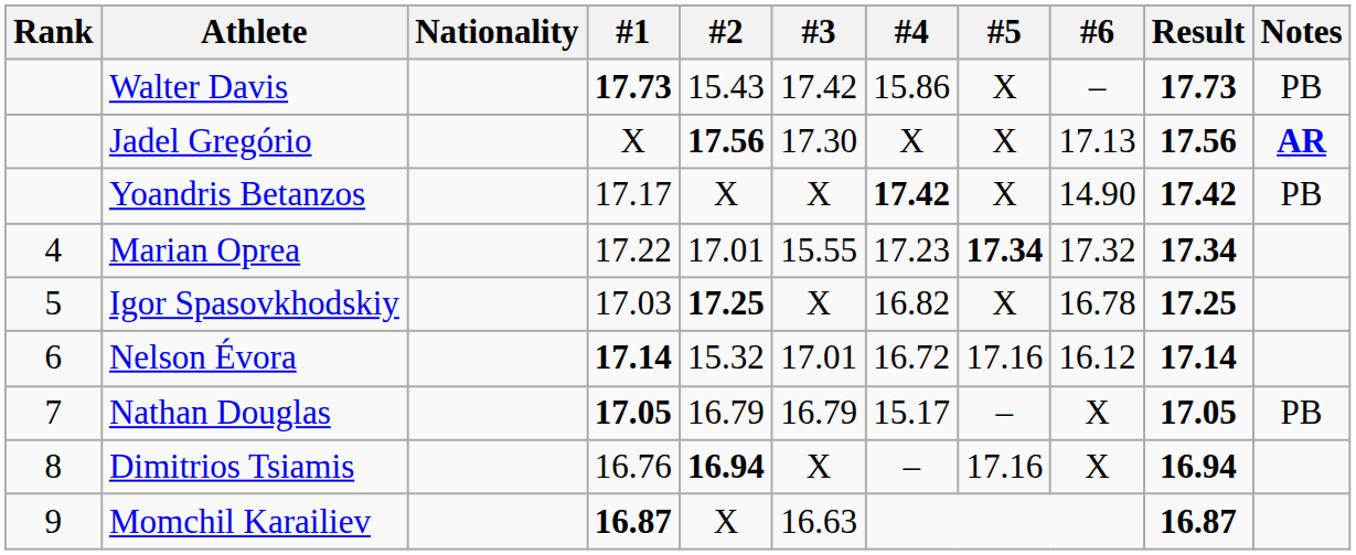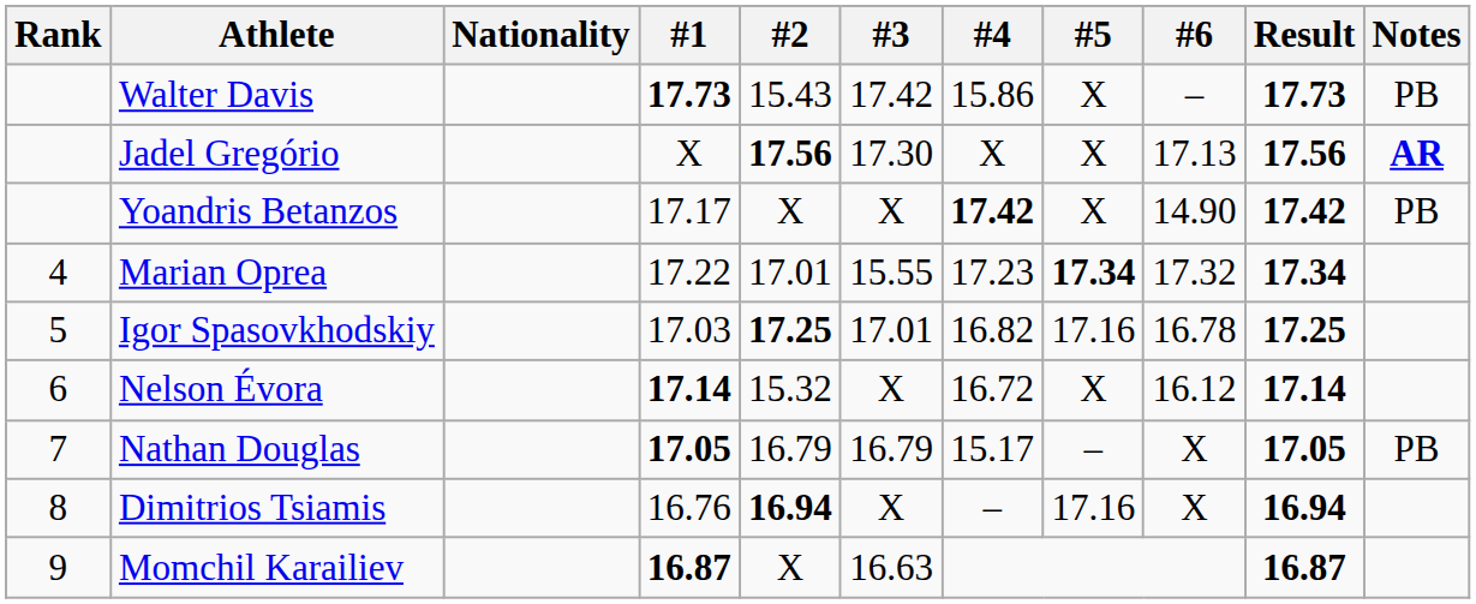Igor Spasovkhodskiy | #3: X -> 17.01
Igor Spasovkhodskiy | #5: X -> 17.16
Nelson Évora | #3: 17.01 -> X
Nelson Évora | #5: 17.16 -> X
